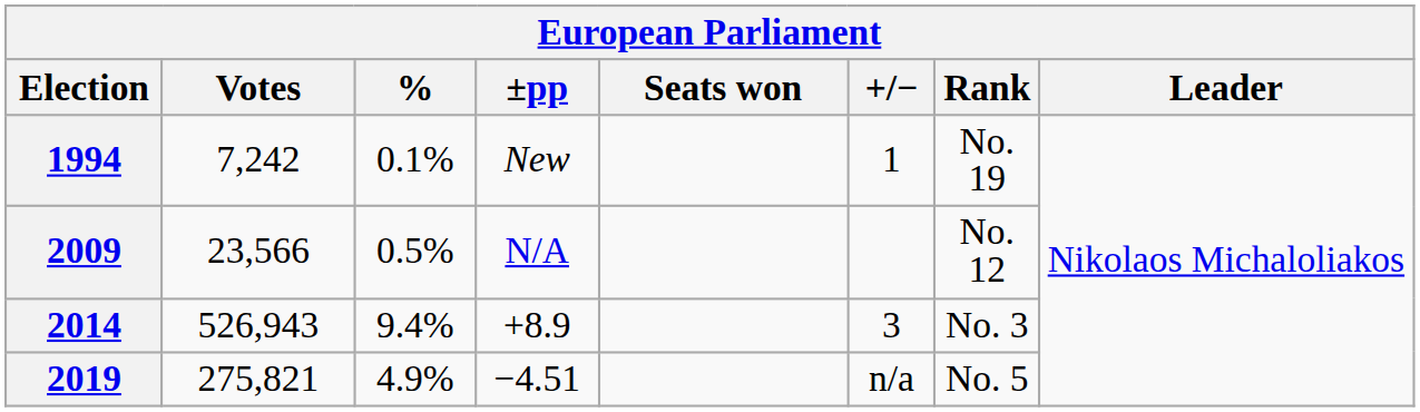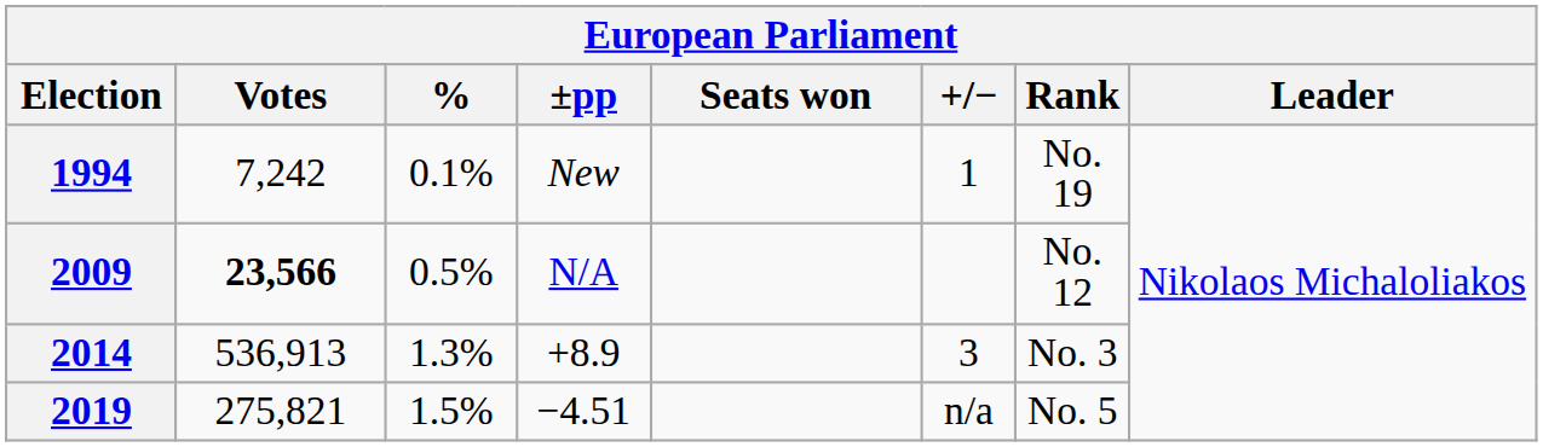2009 | Votes: normal -> bold
2014 | Votes: 526,943 -> 536,913
2014 | %: 9.4% -> 1.3%
2019 | %: 4.9% -> 1.5%
